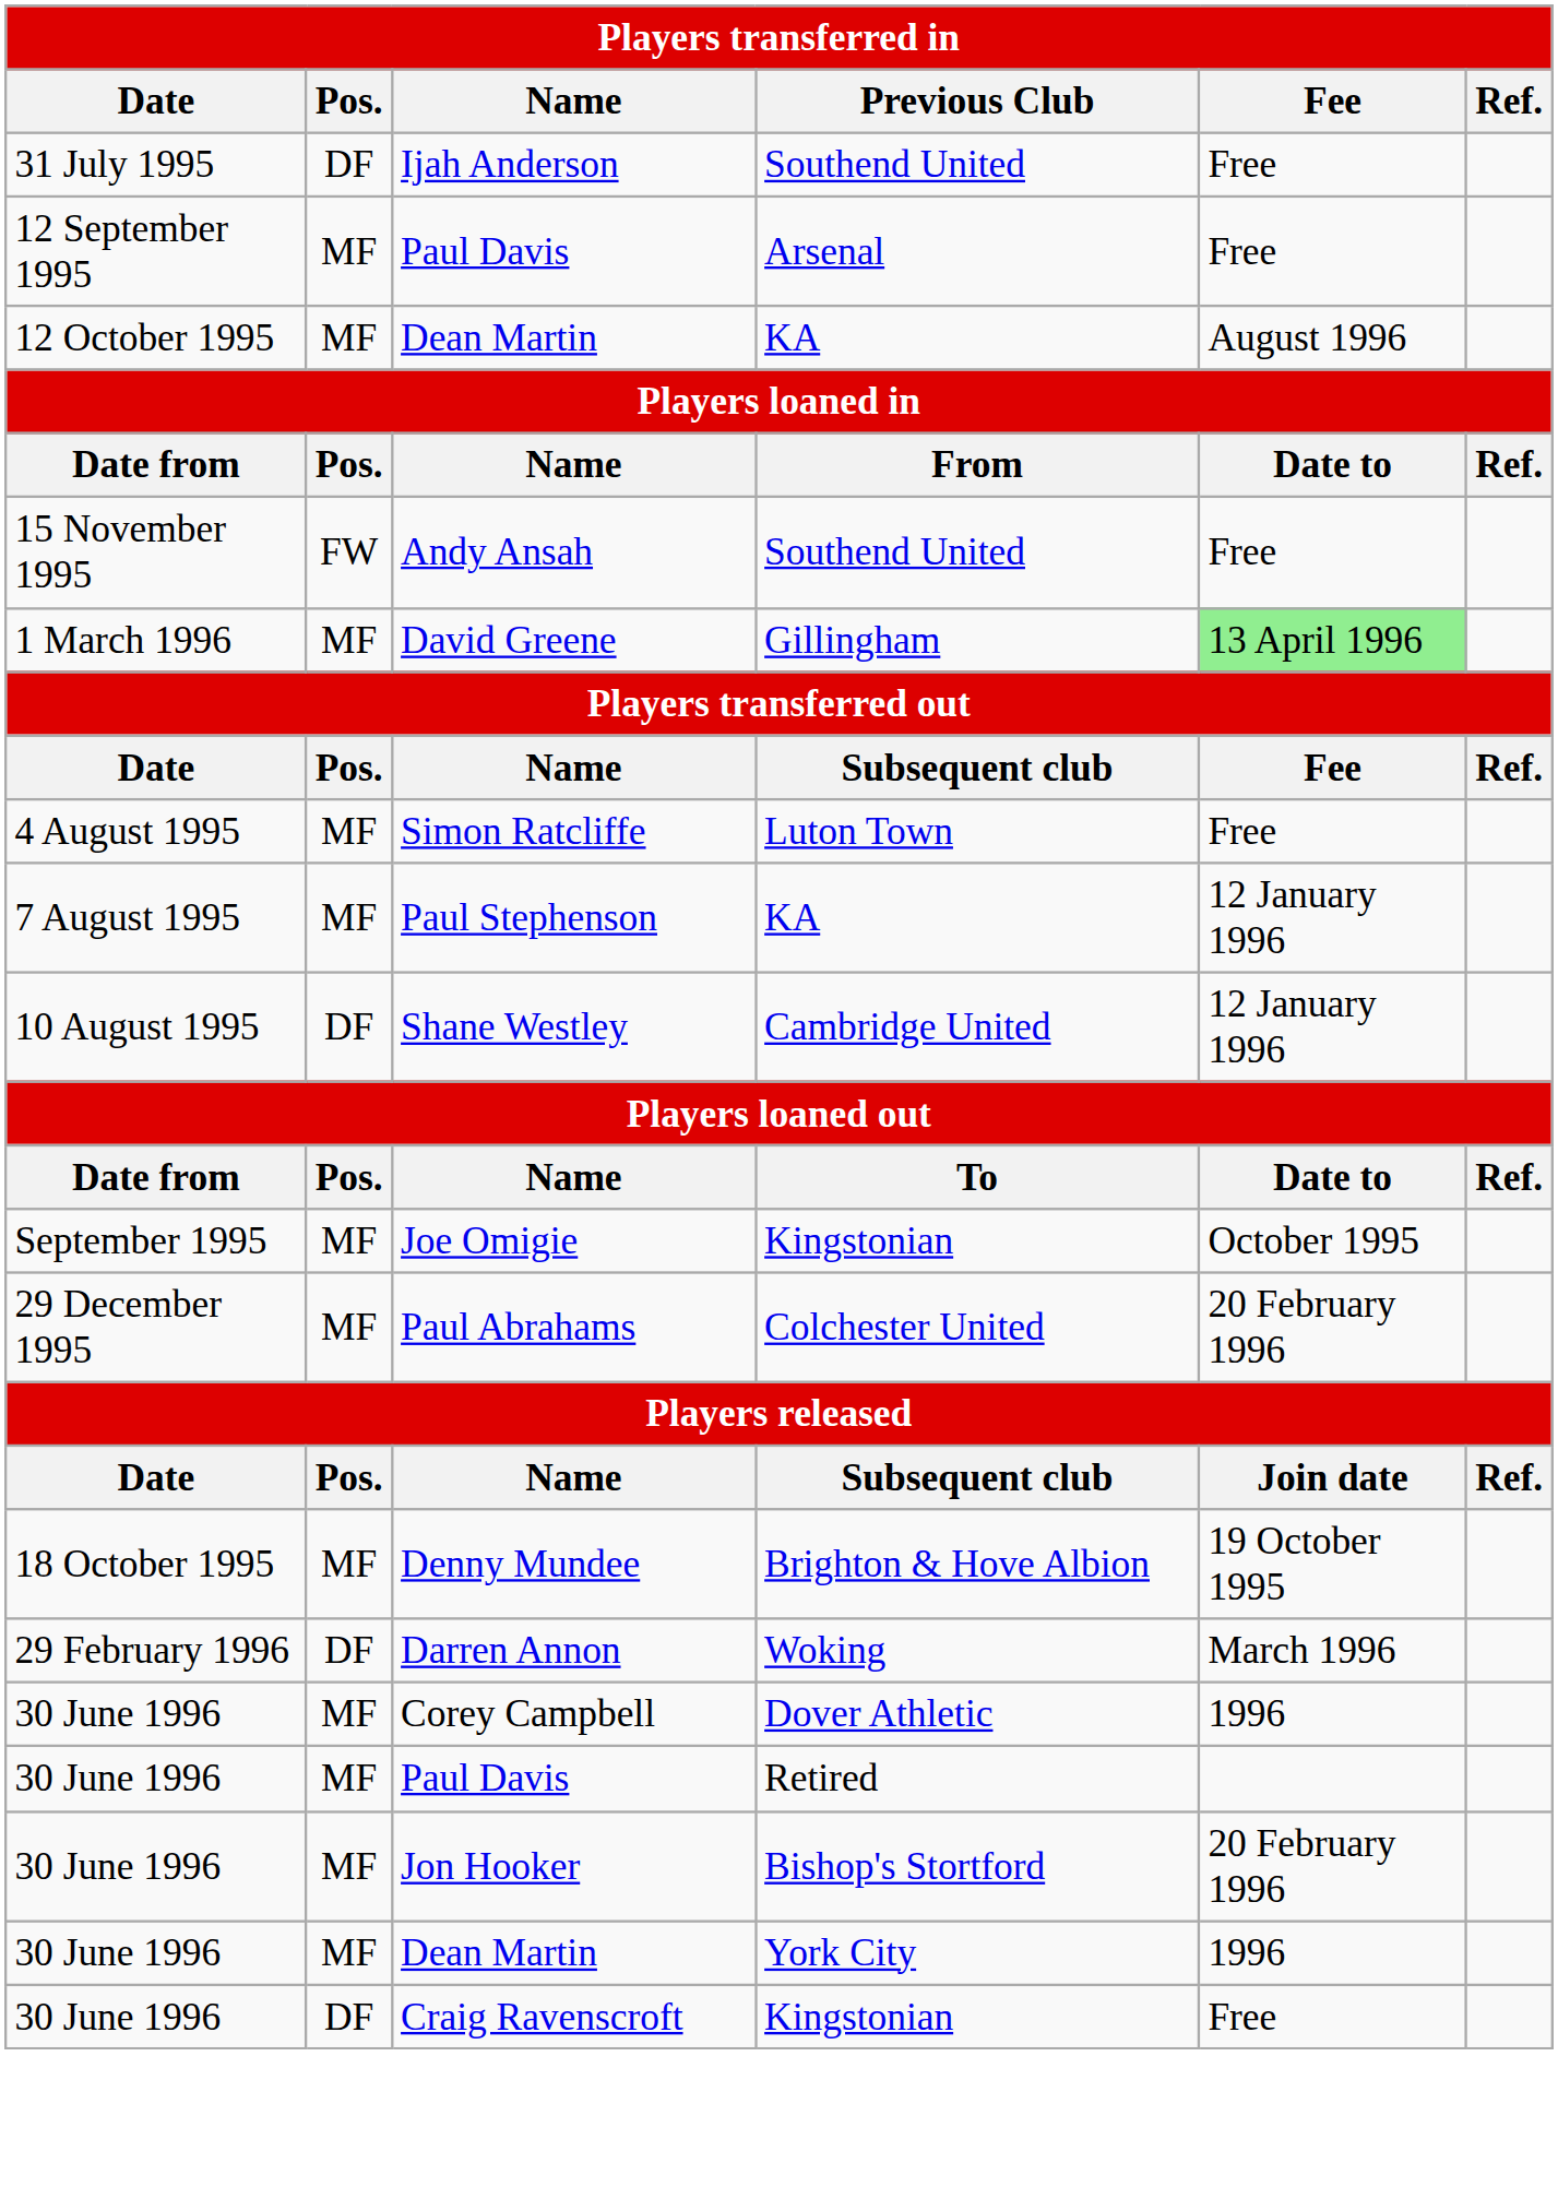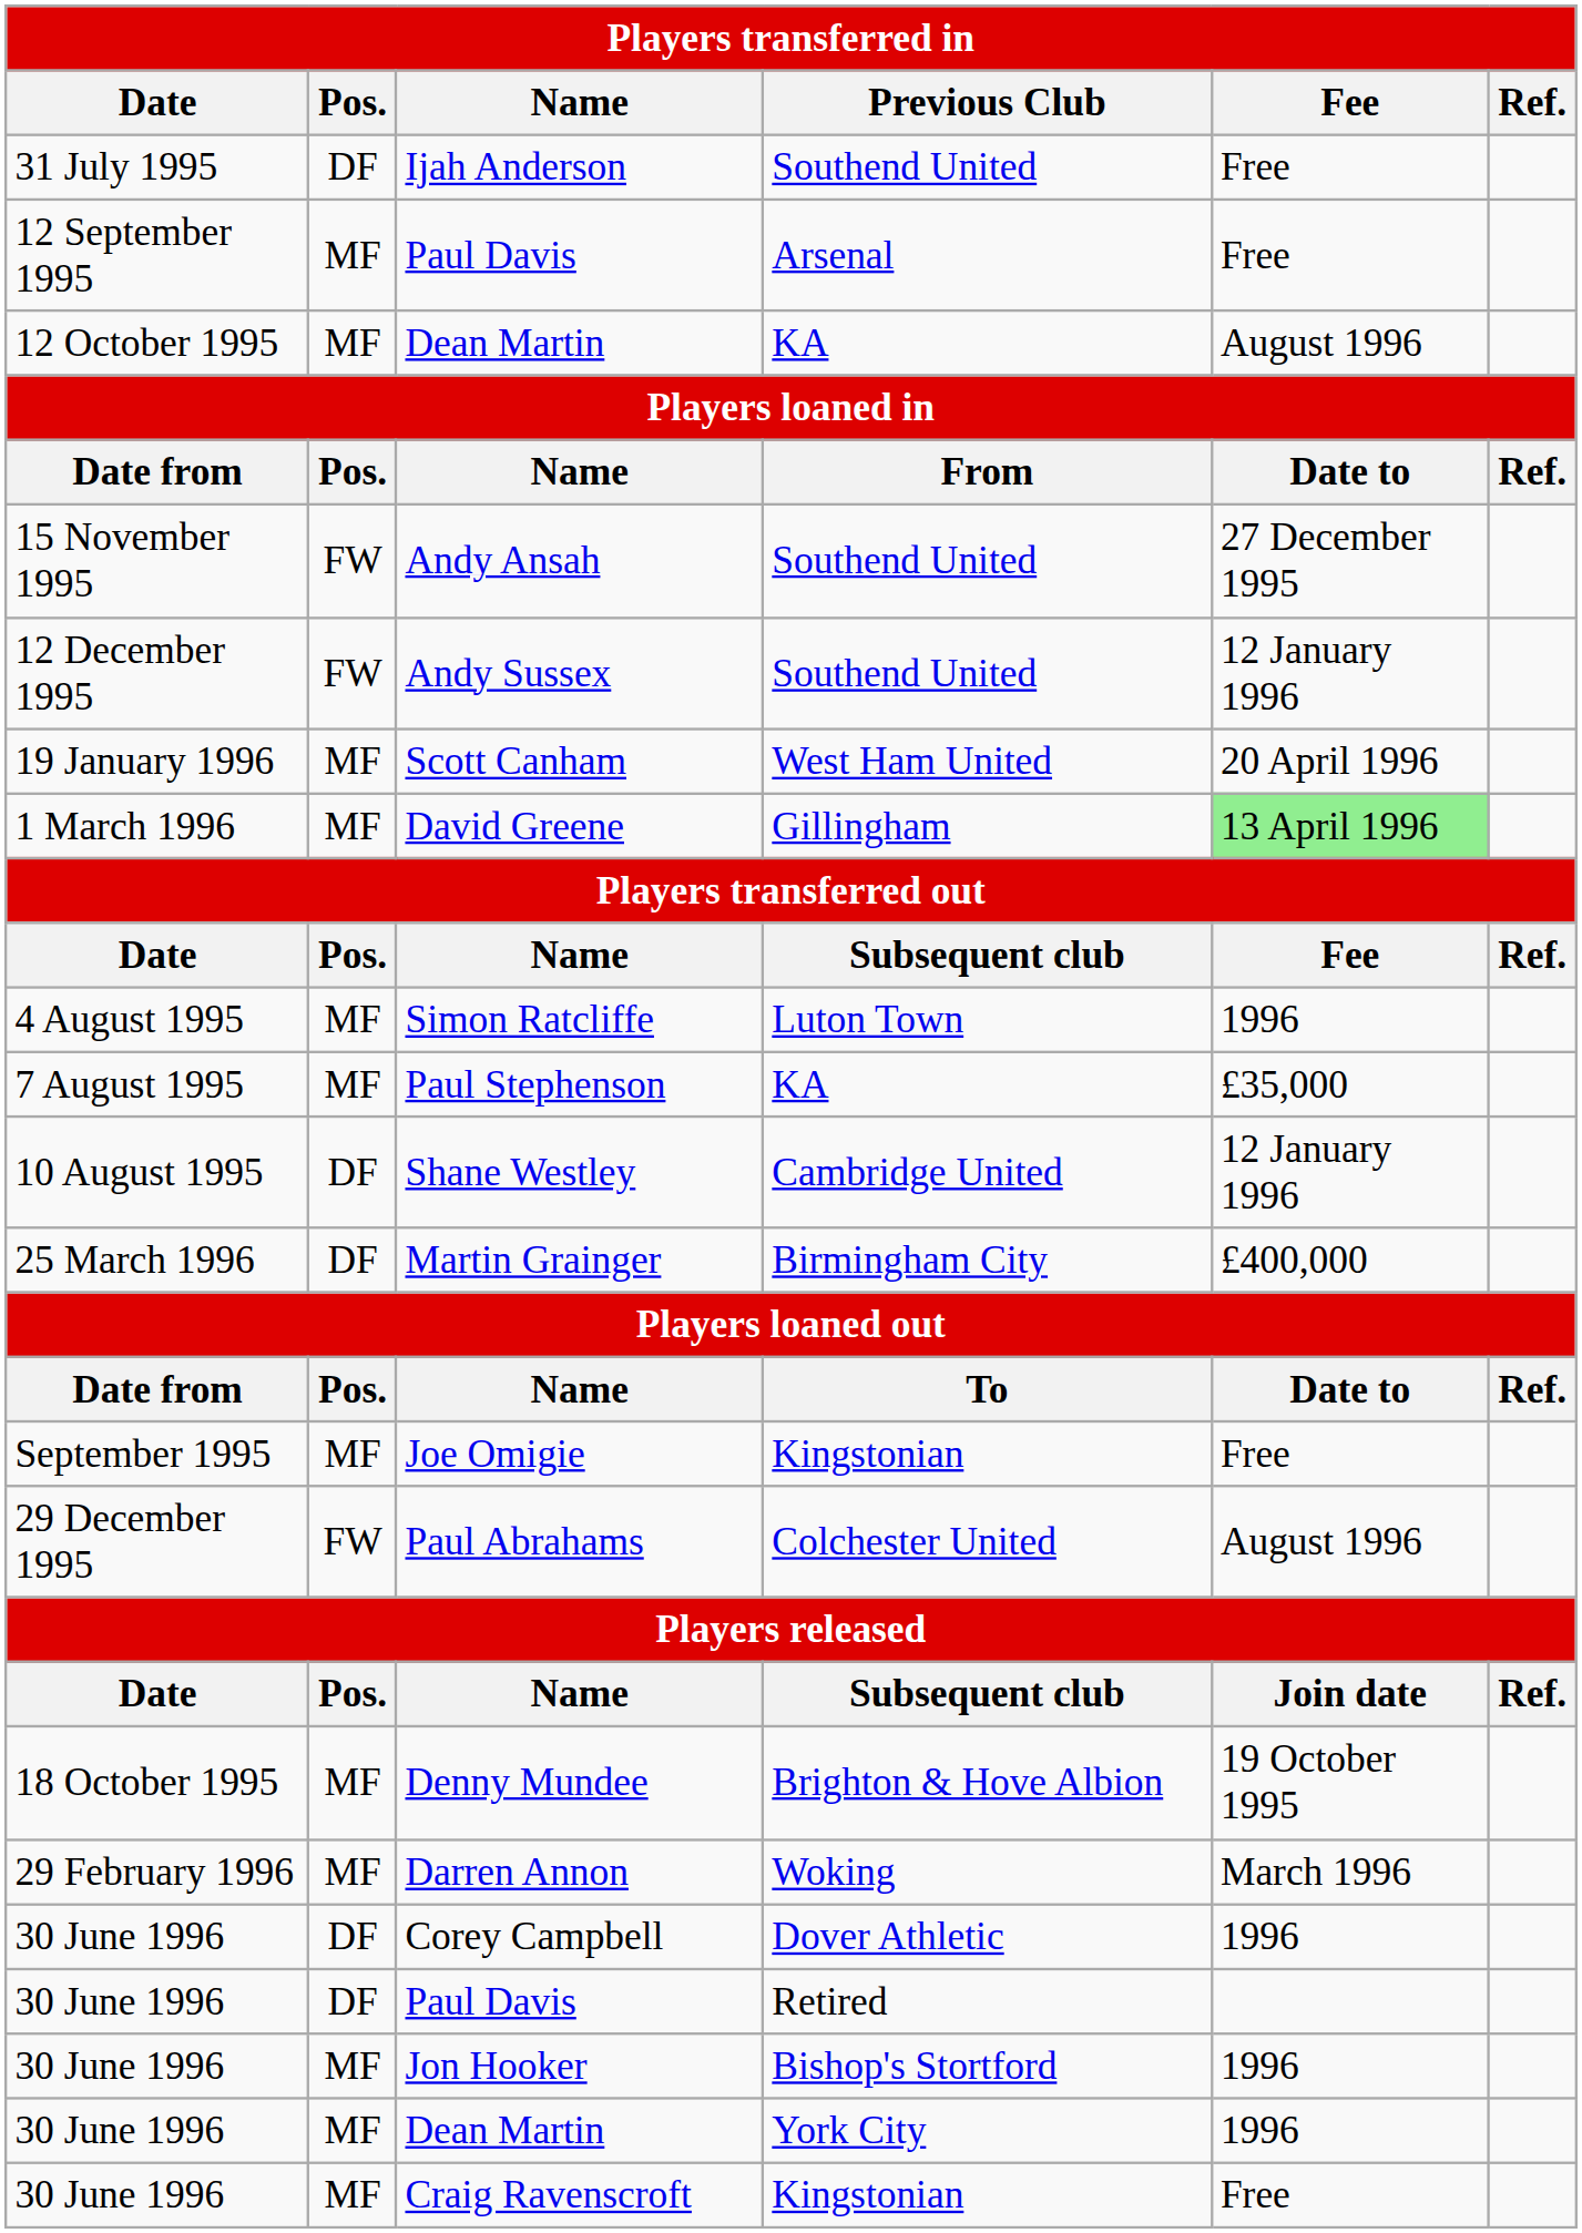Andy Ansah | Fee: Free -> 27 December 1995
+ row: 12 December 1995 | FW | Andy Sussex | Southend United | 12 January 1996
+ row: 19 January 1996 | MF | Scott Canham | West Ham United | 20 April 1996
Simon Ratcliffe | Fee: Free -> 1996
Paul Stephenson | Fee: 12 January 1996 -> £35,000
+ row: 25 March 1996 | DF | Martin Grainger | Birmingham City | £400,000
Joe Omigie | Fee: October 1995 -> Free
Paul Abrahams | Pos.: MF -> FW
Paul Abrahams | Fee: 20 February 1996 -> August 1996
Darren Annon | Pos.: DF -> MF
Corey Campbell | Pos.: MF -> DF
30 June 1996 / Paul Davis | Pos.: MF -> DF
Jon Hooker | Fee: 20 February 1996 -> 1996
Craig Ravenscroft | Pos.: DF -> MF
